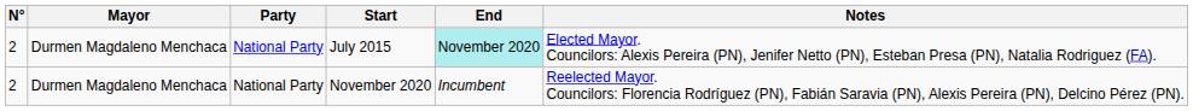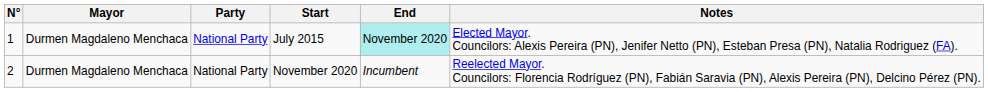July 2015 | N°: 2 -> 1
